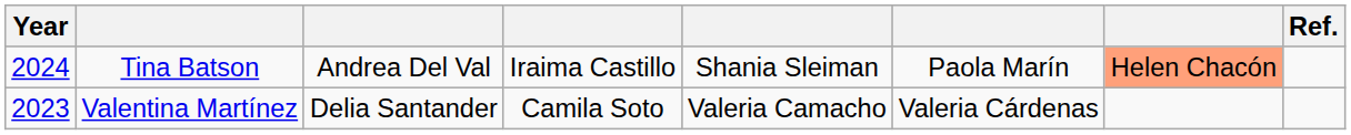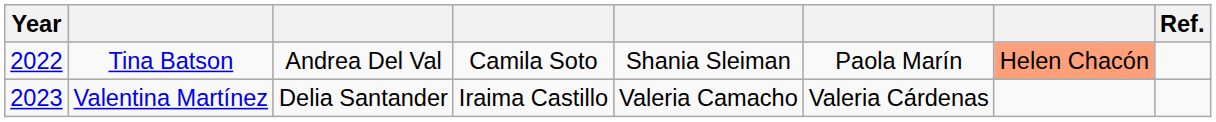Tina Batson | Year: 2024 -> 2022
Tina Batson | column 4: Iraima Castillo -> Camila Soto
Valentina Martínez | column 4: Camila Soto -> Iraima Castillo
